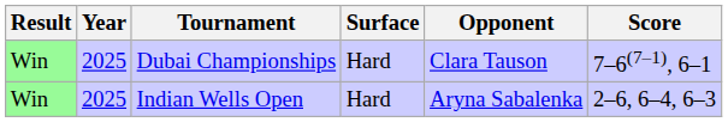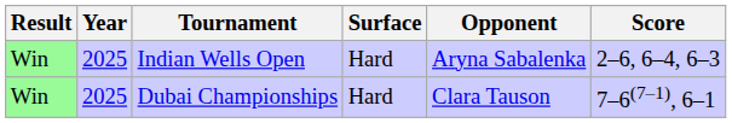rows swapped: Dubai Championships <-> Indian Wells Open
